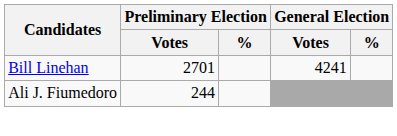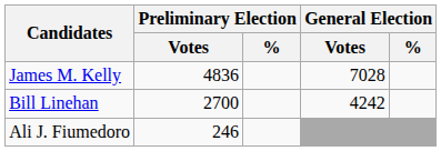+ row: James M. Kelly | 4836 | 7028
Bill Linehan | Preliminary Election / Votes: 2701 -> 2700
Bill Linehan | General Election / Votes: 4241 -> 4242
Ali J. Fiumedoro | Preliminary Election / Votes: 244 -> 246
